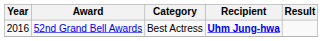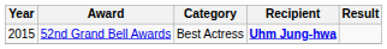52nd Grand Bell Awards | Year: 2016 -> 2015
